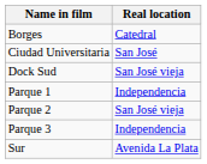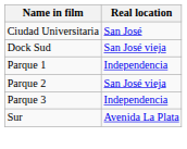- row: Borges | Catedral
